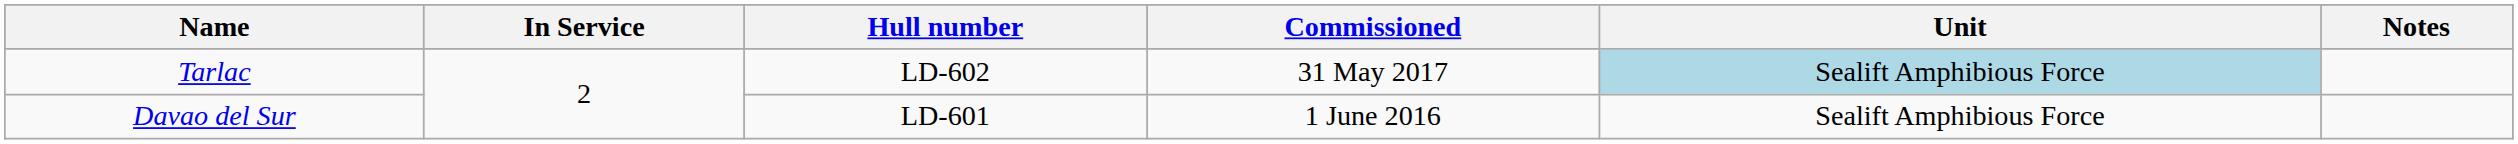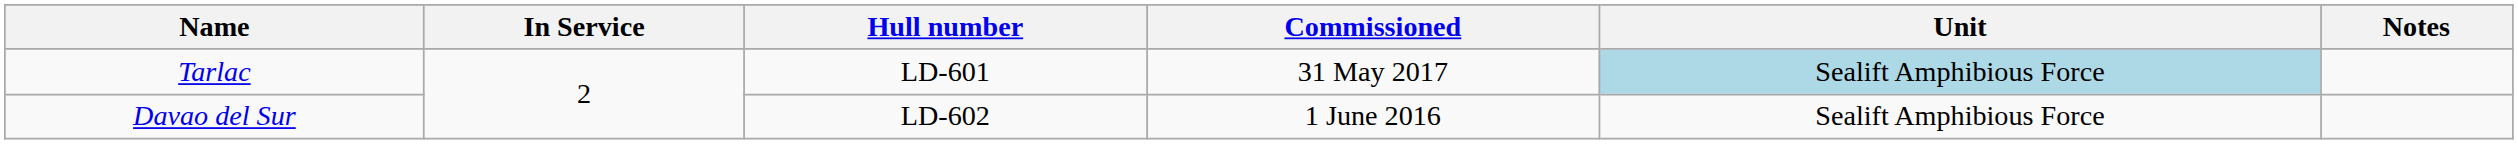Tarlac | Hull number: LD-602 -> LD-601
Davao del Sur | Hull number: LD-601 -> LD-602
